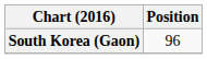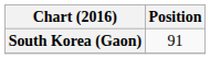South Korea (Gaon) | Position: 96 -> 91
